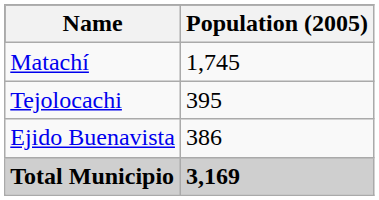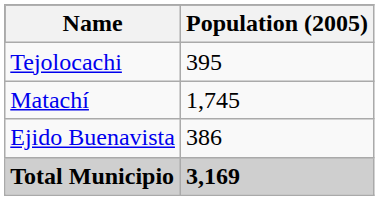rows swapped: Matachí <-> Tejolocachi
